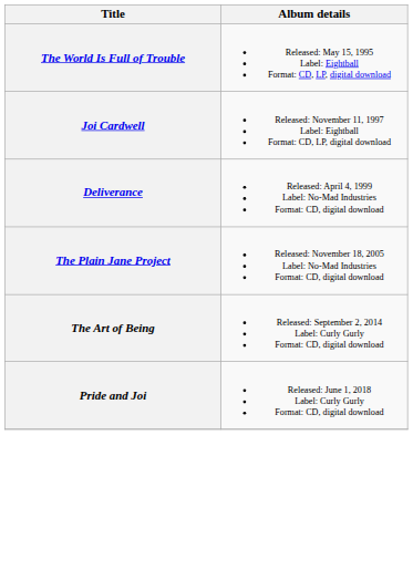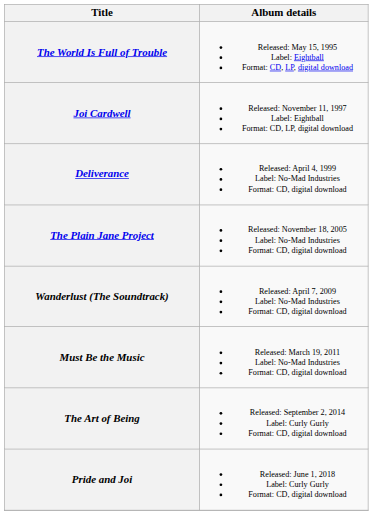+ row: Wanderlust (The Soundtrack) | Released: April 7, 2009 Label: No-Mad Industries Format: CD, digital download
+ row: Must Be the Music | Released: March 19, 2011 Label: No-Mad Industries Format: CD, digital download
